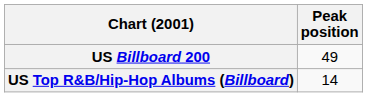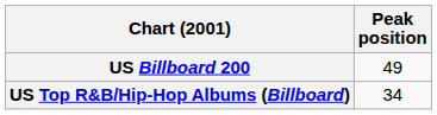US Top R&B/Hip-Hop Albums (Billboard) | Peak position: 14 -> 34
